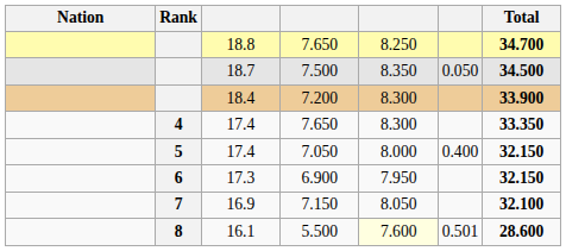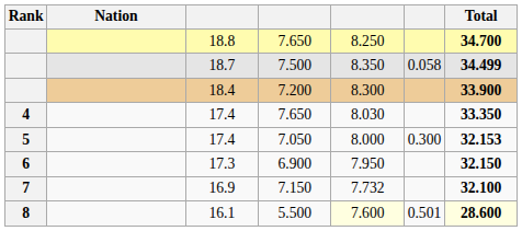columns swapped: Rank <-> Nation
18.7 | column 6: 0.050 -> 0.058
18.7 | Total: 34.500 -> 34.499
17.4 / 7.650 | column 5: 8.300 -> 8.030
17.4 / 7.050 | column 6: 0.400 -> 0.300
17.4 / 7.050 | Total: 32.150 -> 32.153
16.9 | column 5: 8.050 -> 7.732
16.1 | Total: no background -> lightyellow background
